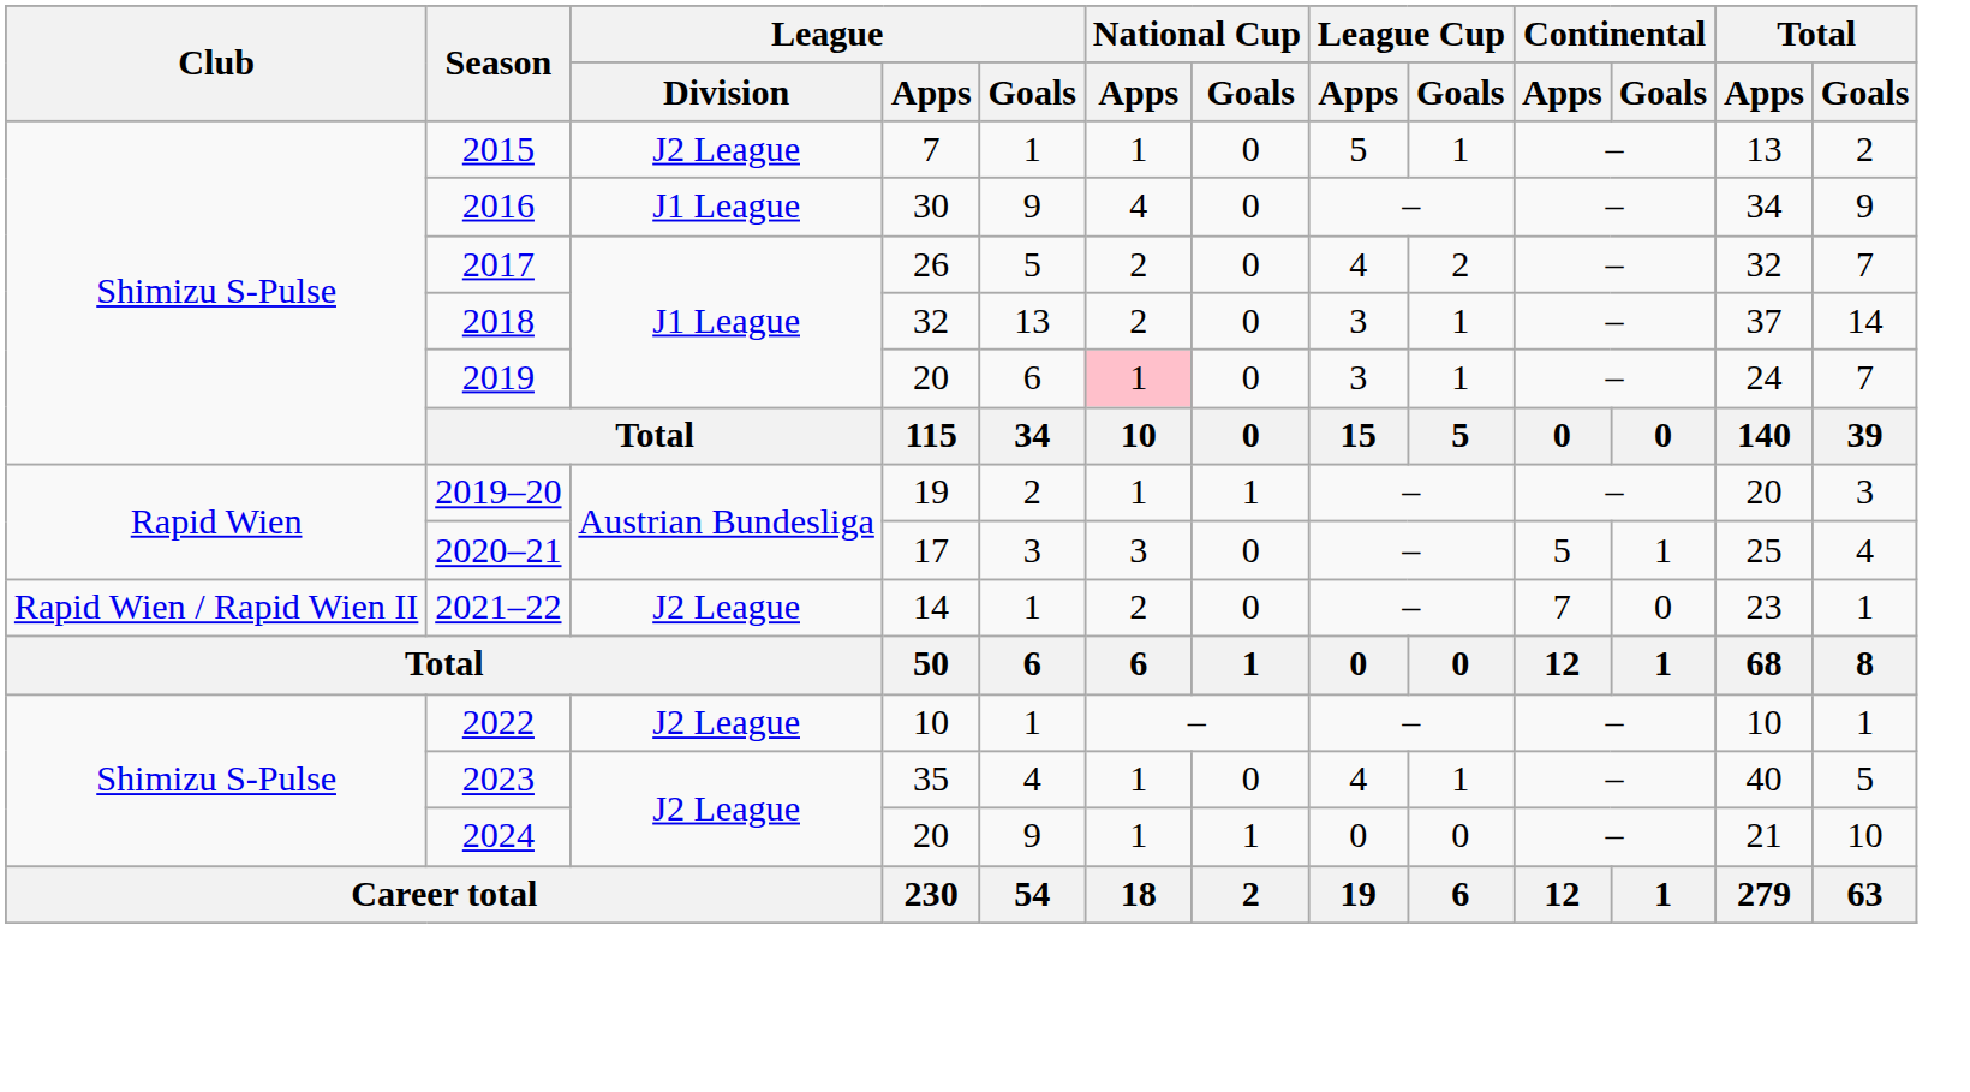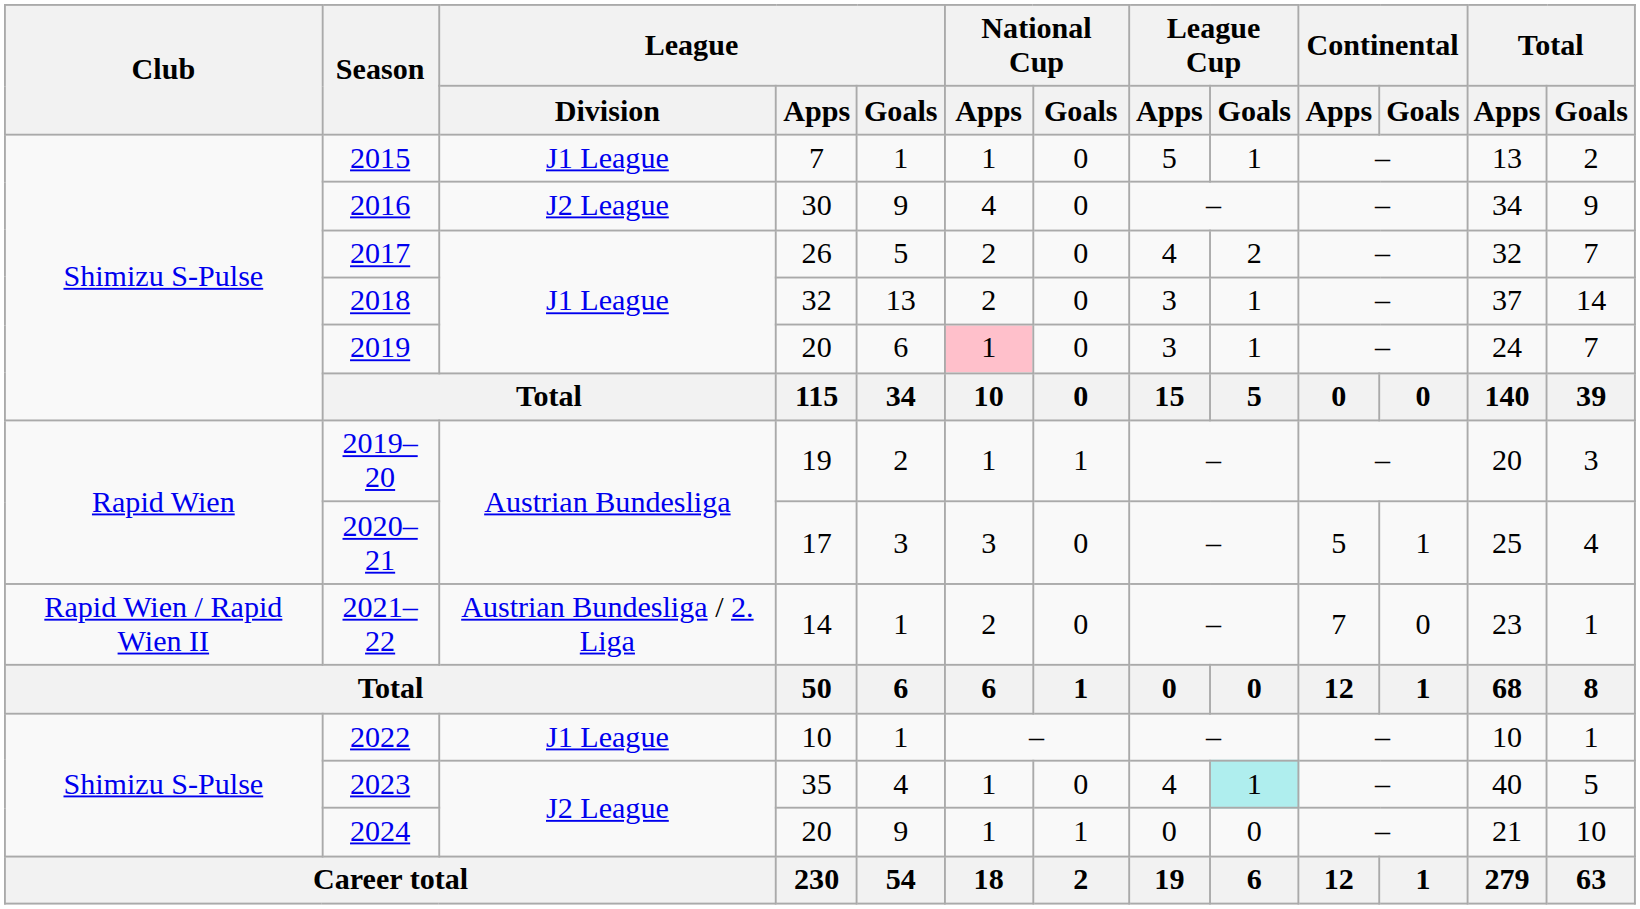2015 | League / Division: J2 League -> J1 League
2016 | League / Division: J1 League -> J2 League
2021–22 | League / Division: J2 League -> Austrian Bundesliga / 2. Liga
2022 | League / Division: J2 League -> J1 League
2023 | League Cup / Goals: no background -> paleturquoise background
